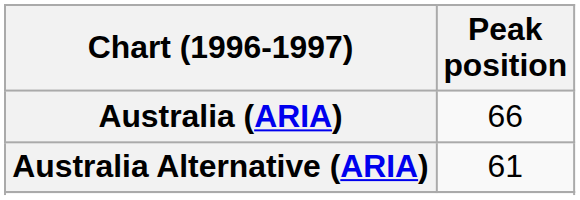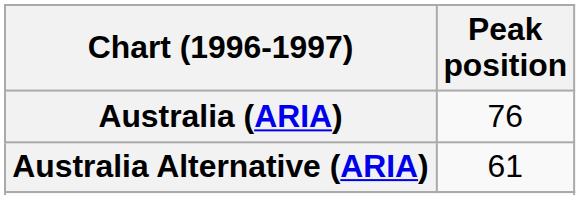Australia (ARIA) | Peak position: 66 -> 76
